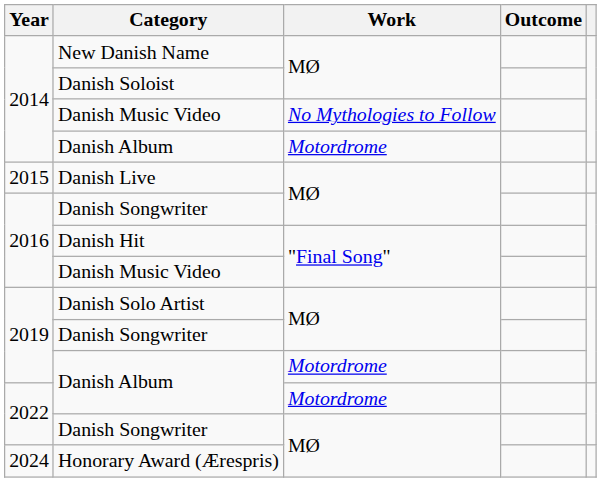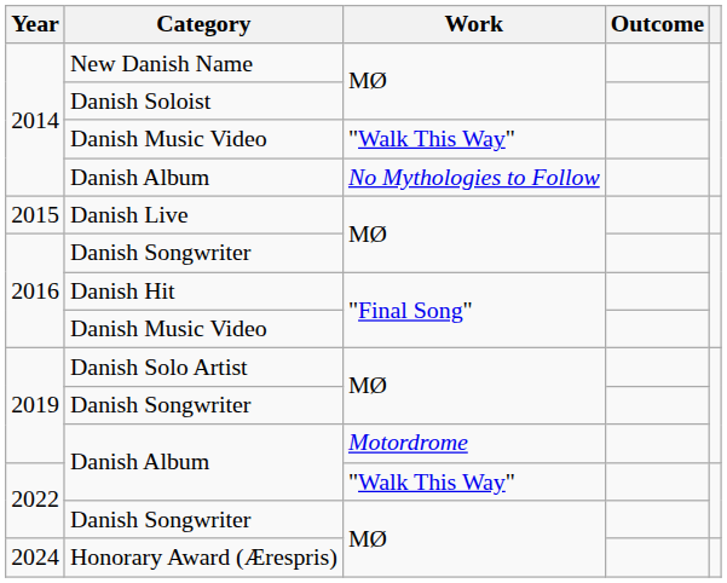2014 / Danish Music Video | Work: No Mythologies to Follow -> "Walk This Way"
2014 / Danish Album | Work: Motordrome -> No Mythologies to Follow
2022 / Danish Album | Work: Motordrome -> "Walk This Way"
